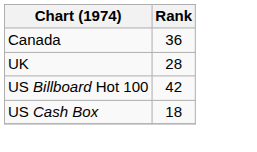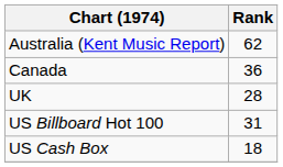+ row: Australia (Kent Music Report) | 62
US Billboard Hot 100 | Rank: 42 -> 31
